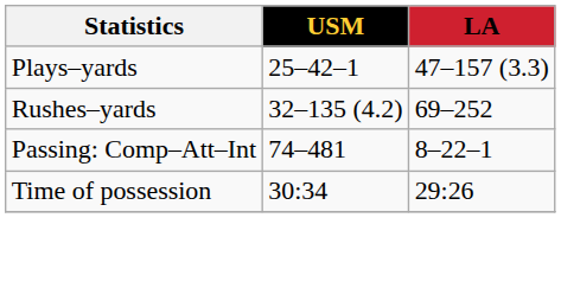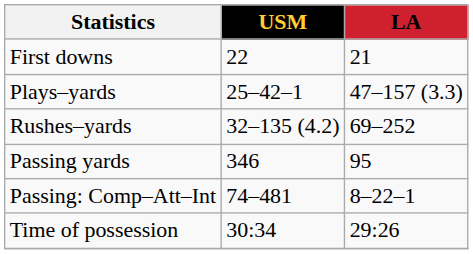+ row: First downs | 22 | 21
+ row: Passing yards | 346 | 95
